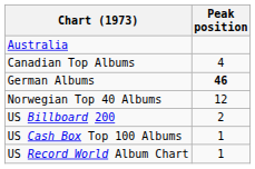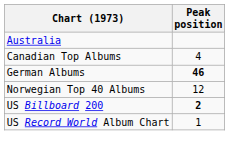US Billboard 200 | Peak position: normal -> bold
- row: US Cash Box Top 100 Albums | 1
